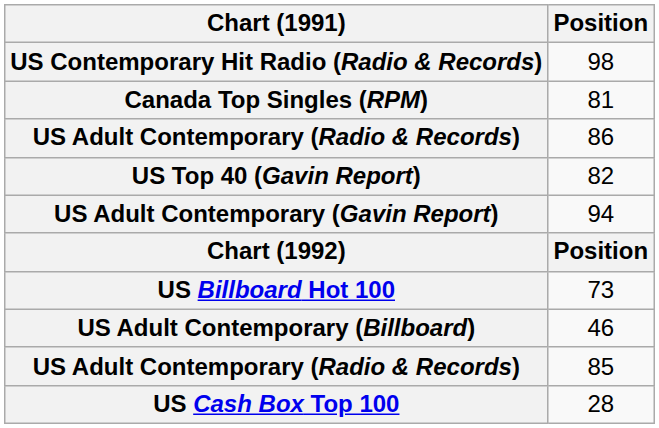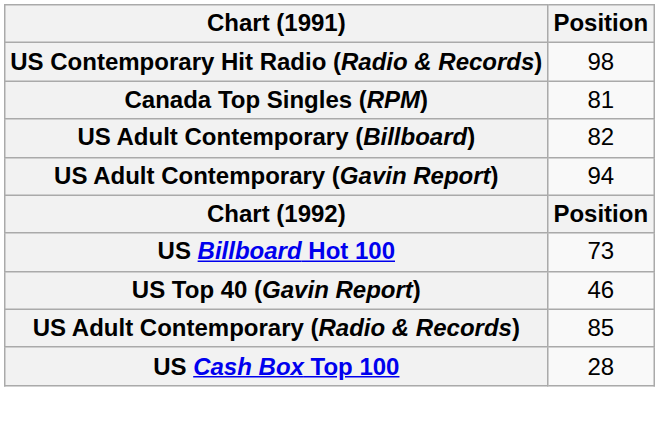- row: US Adult Contemporary (Radio & Records) | 86
82 | Chart (1991): US Top 40 (Gavin Report) -> US Adult Contemporary (Billboard)
46 | Chart (1991): US Adult Contemporary (Billboard) -> US Top 40 (Gavin Report)
